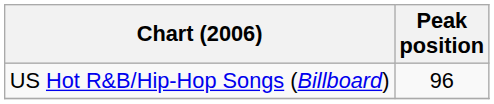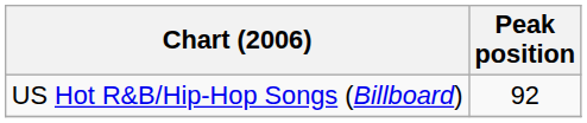US Hot R&B/Hip-Hop Songs (Billboard) | Peak position: 96 -> 92
